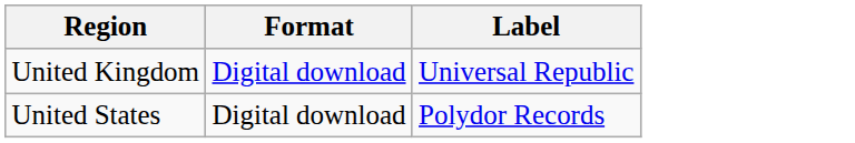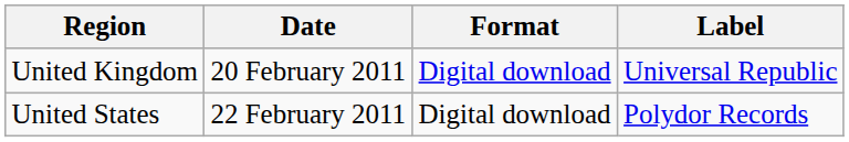+ column: Date | 20 February 2011 | 22 February 2011
